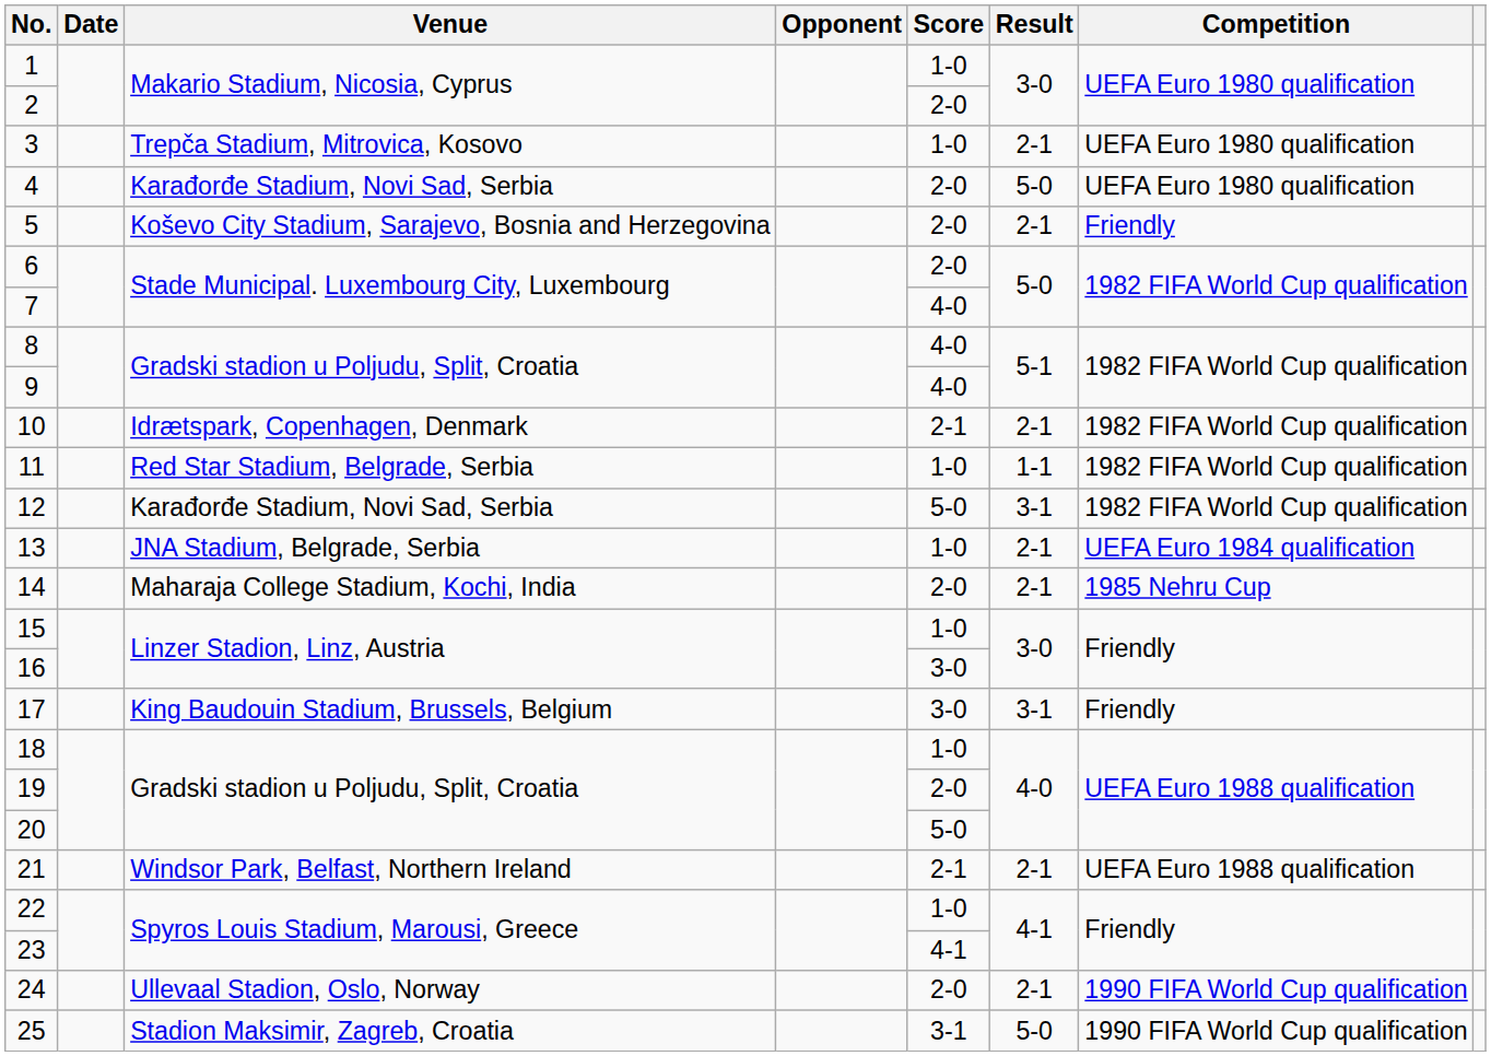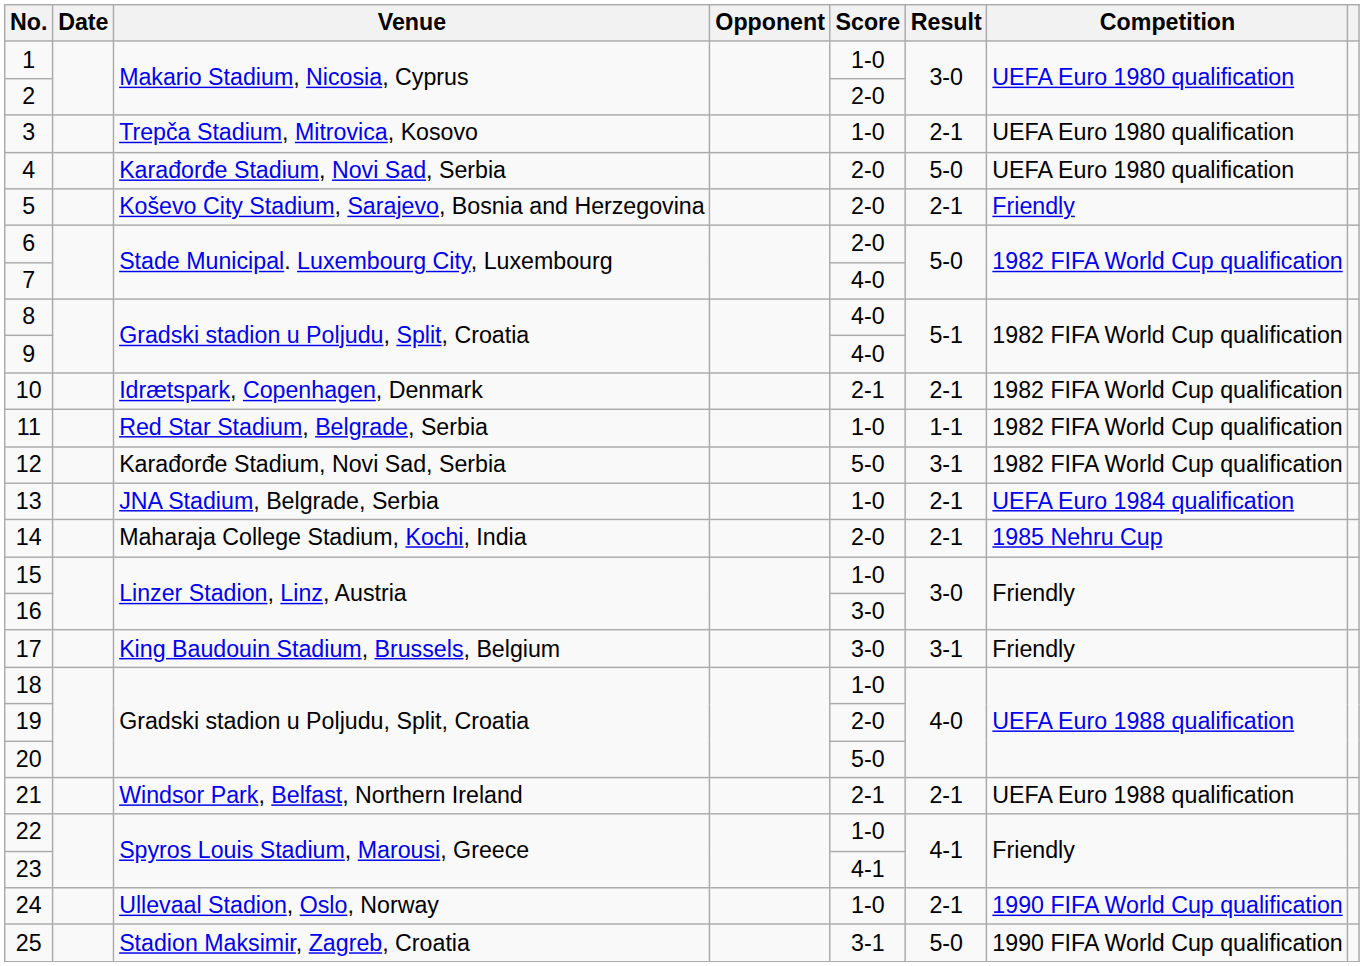24 | Score: 2-0 -> 1-0
